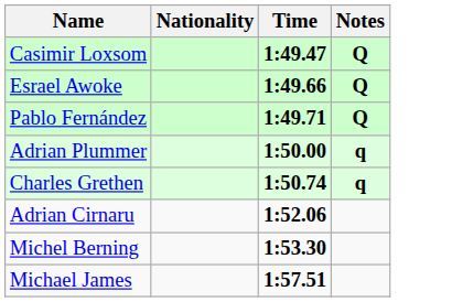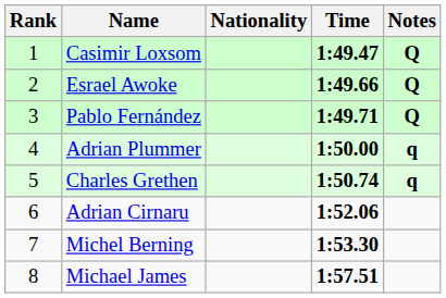+ column: Rank | 1 | 2 | 3 | 4 | 5 | 6 | 7 | 8
